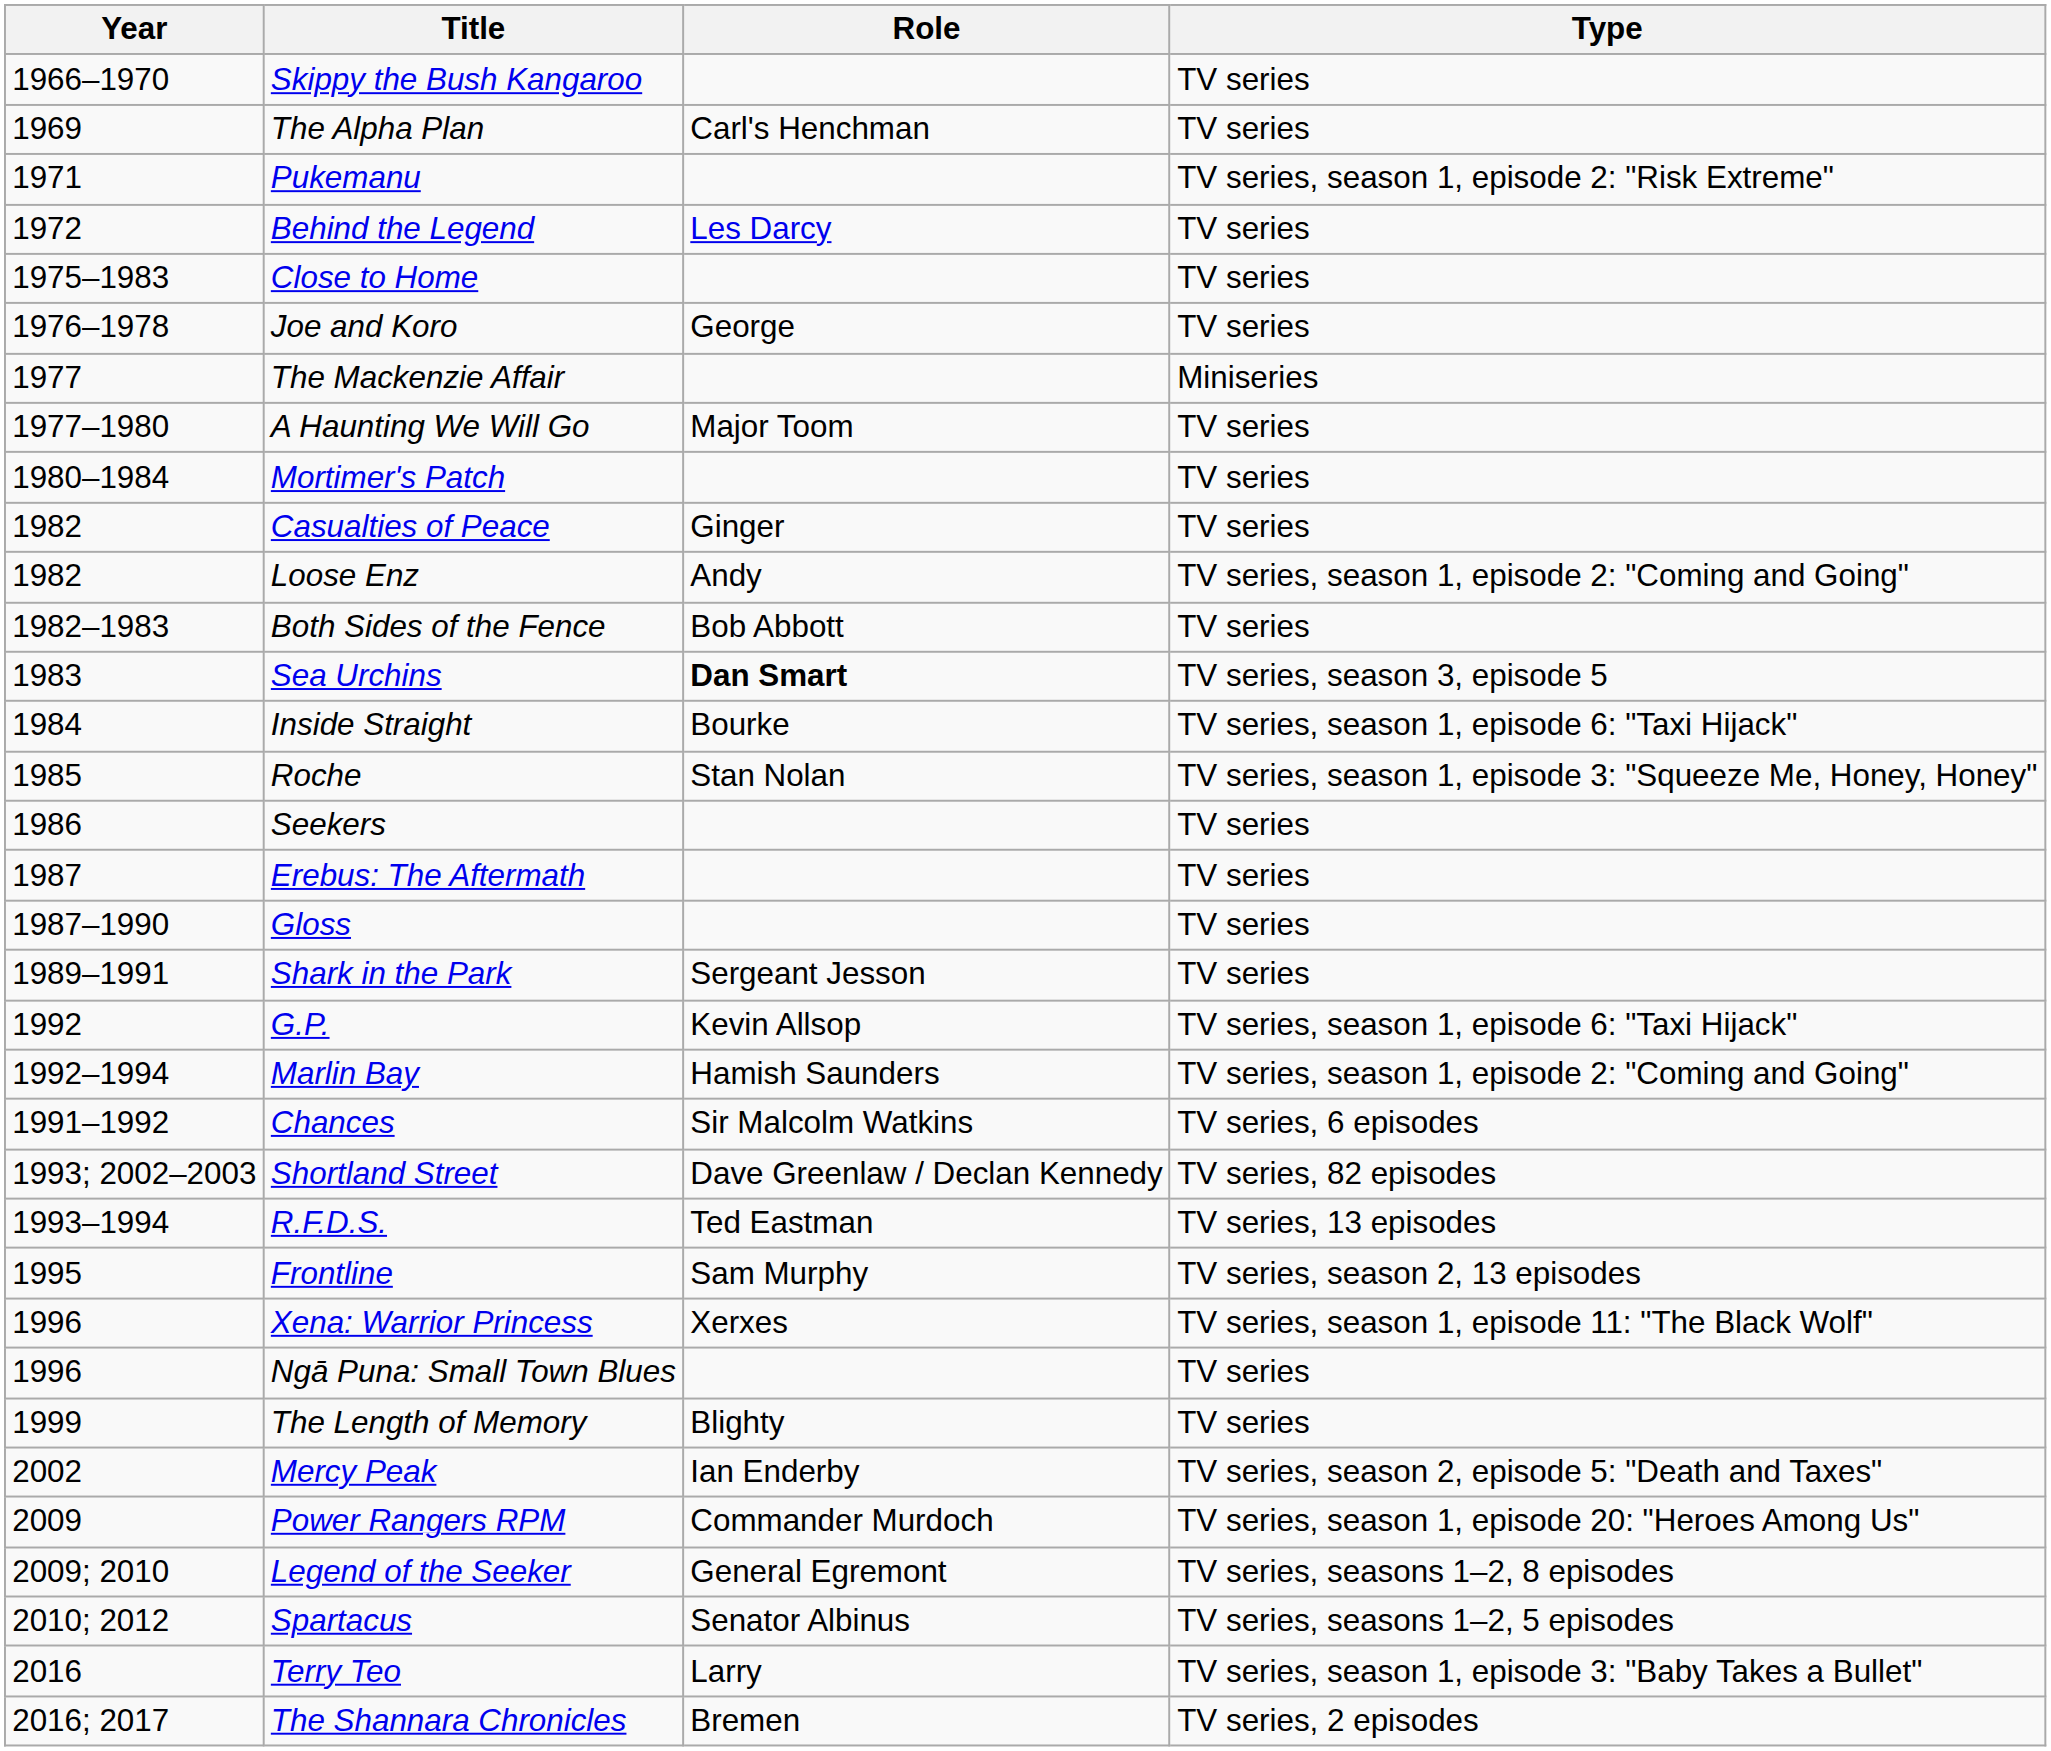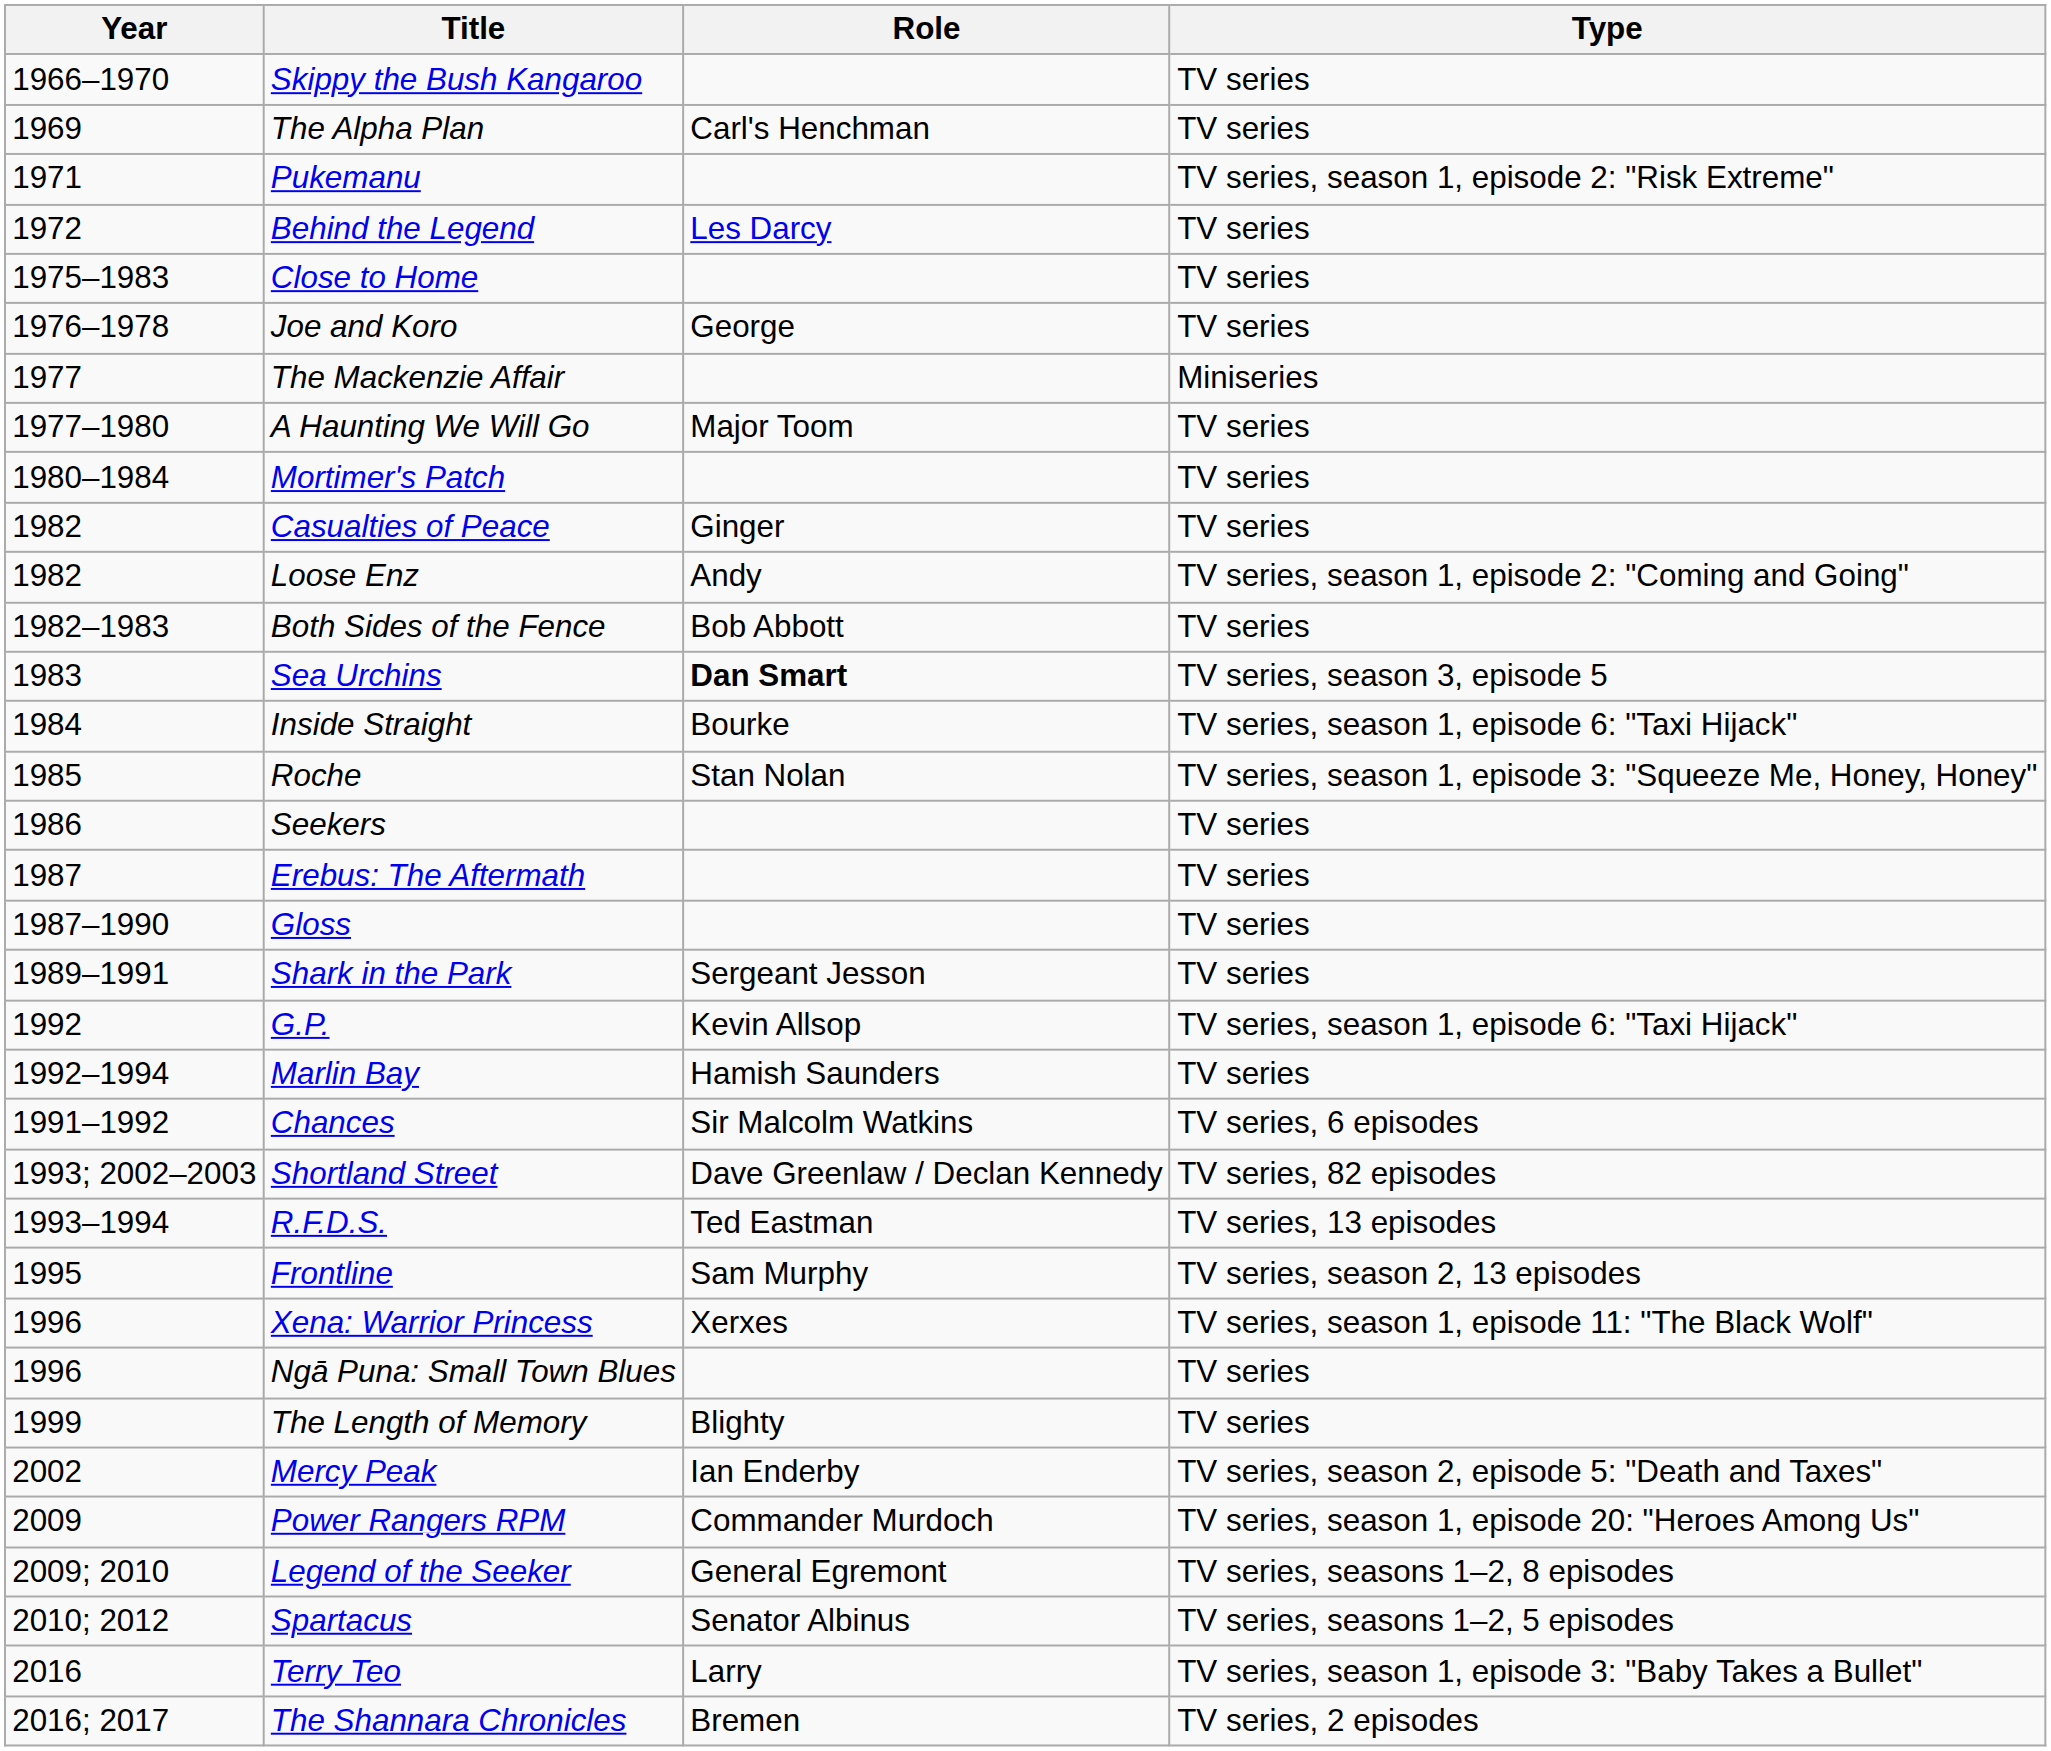Marlin Bay | Type: TV series, season 1, episode 2: "Coming and Going" -> TV series
